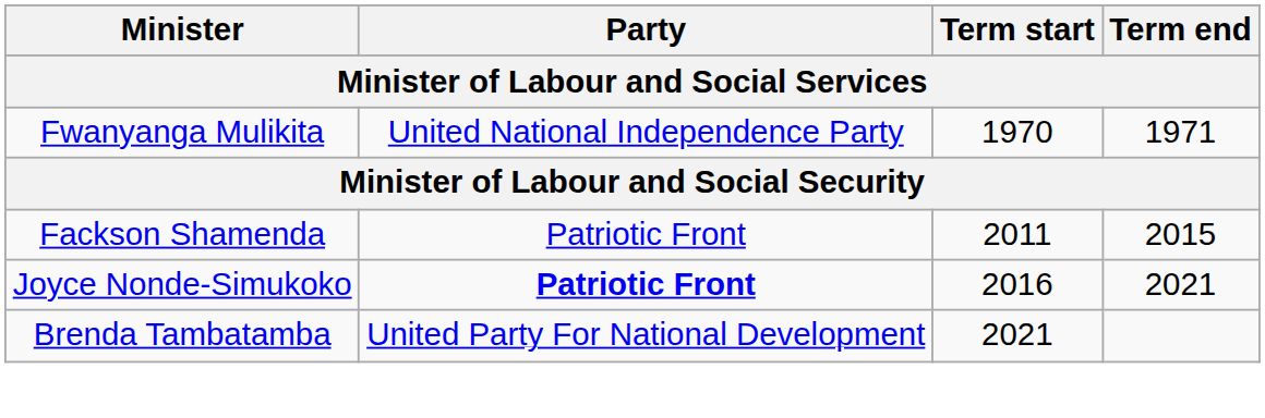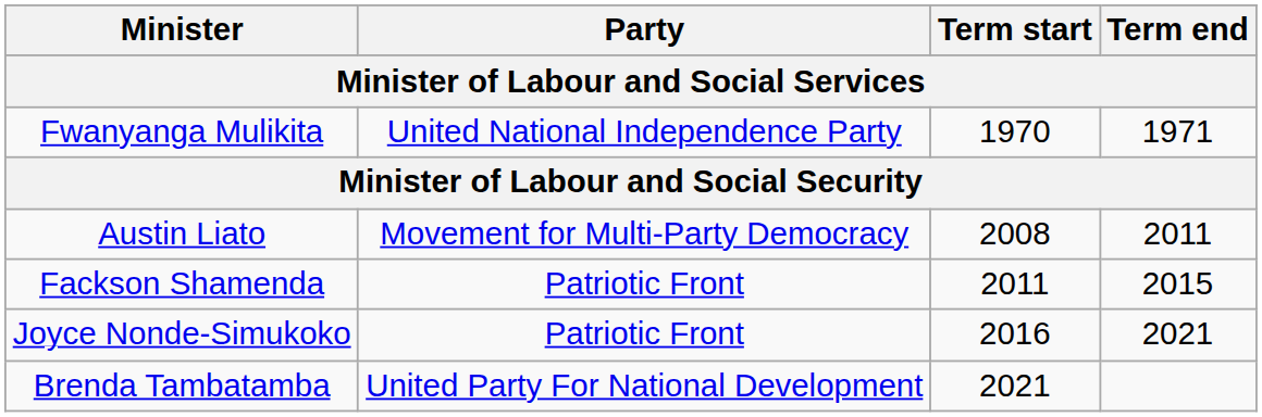+ row: Austin Liato | Movement for Multi-Party Democracy | 2008 | 2011
Joyce Nonde-Simukoko | Party: bold -> normal
